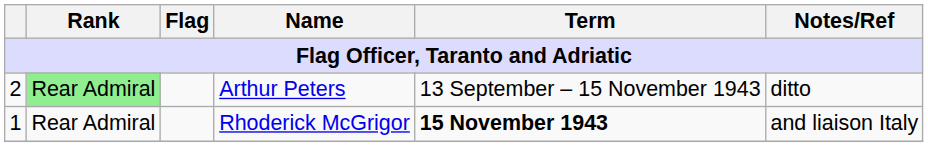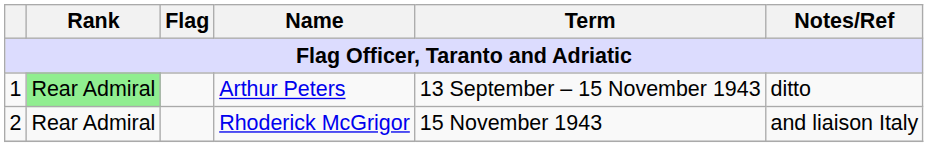Arthur Peters | column 1: 2 -> 1
Rhoderick McGrigor | column 1: 1 -> 2
Rhoderick McGrigor | Term: bold -> normal
